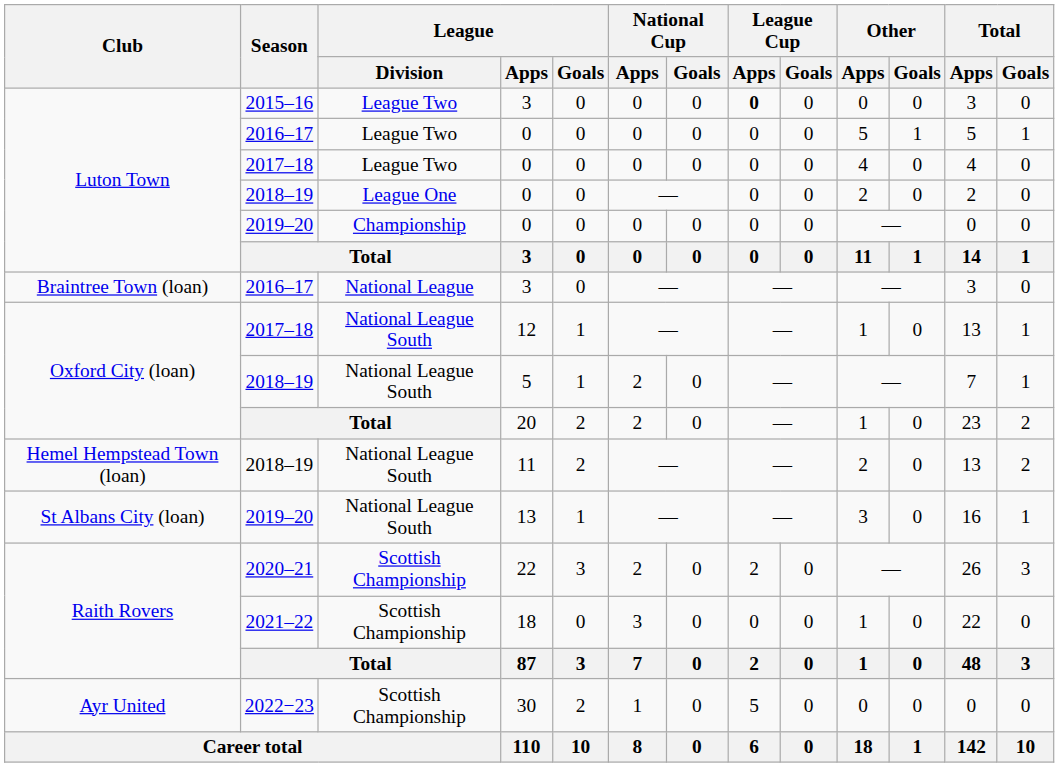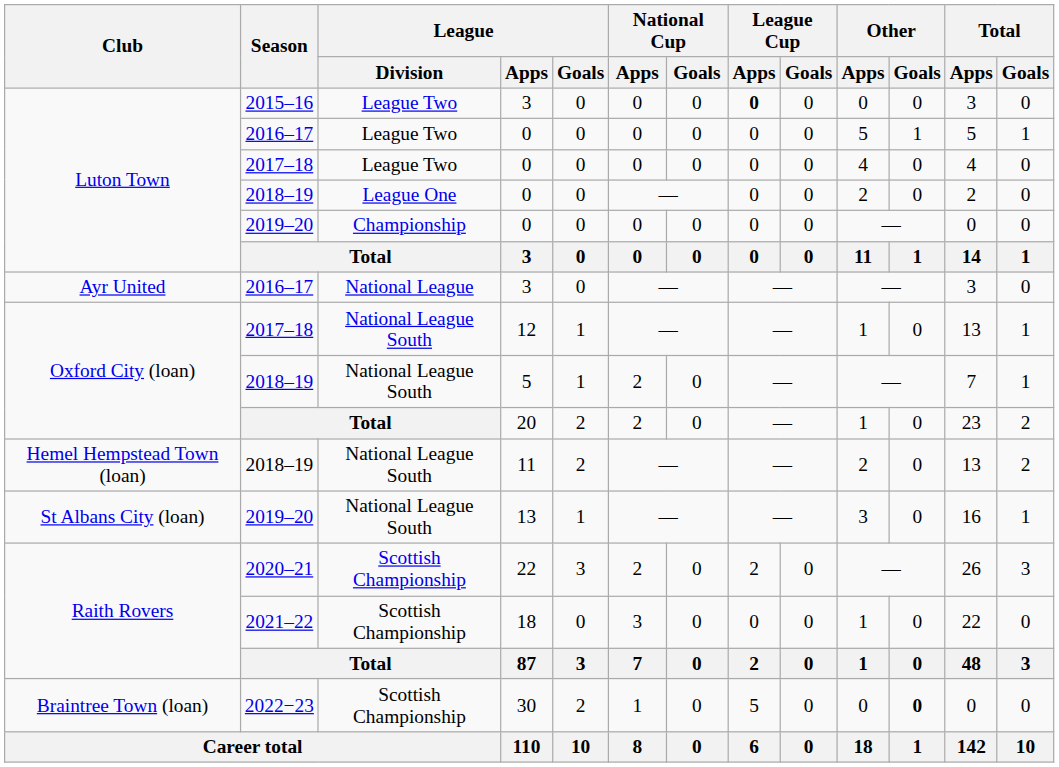2016–17 / 3 | Club: Braintree Town (loan) -> Ayr United
30 | Club: Ayr United -> Braintree Town (loan)
30 | Other / Goals: normal -> bold
